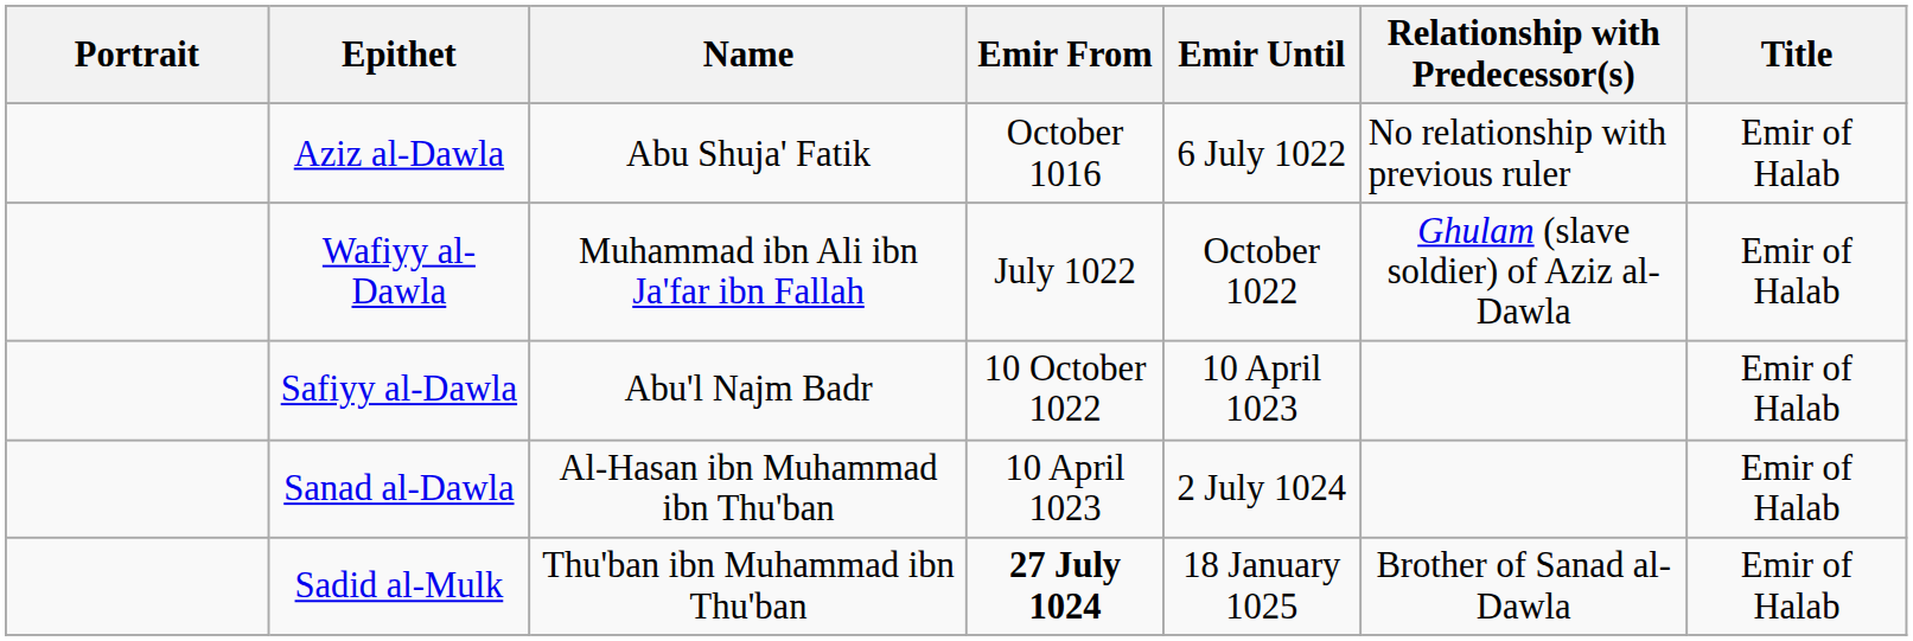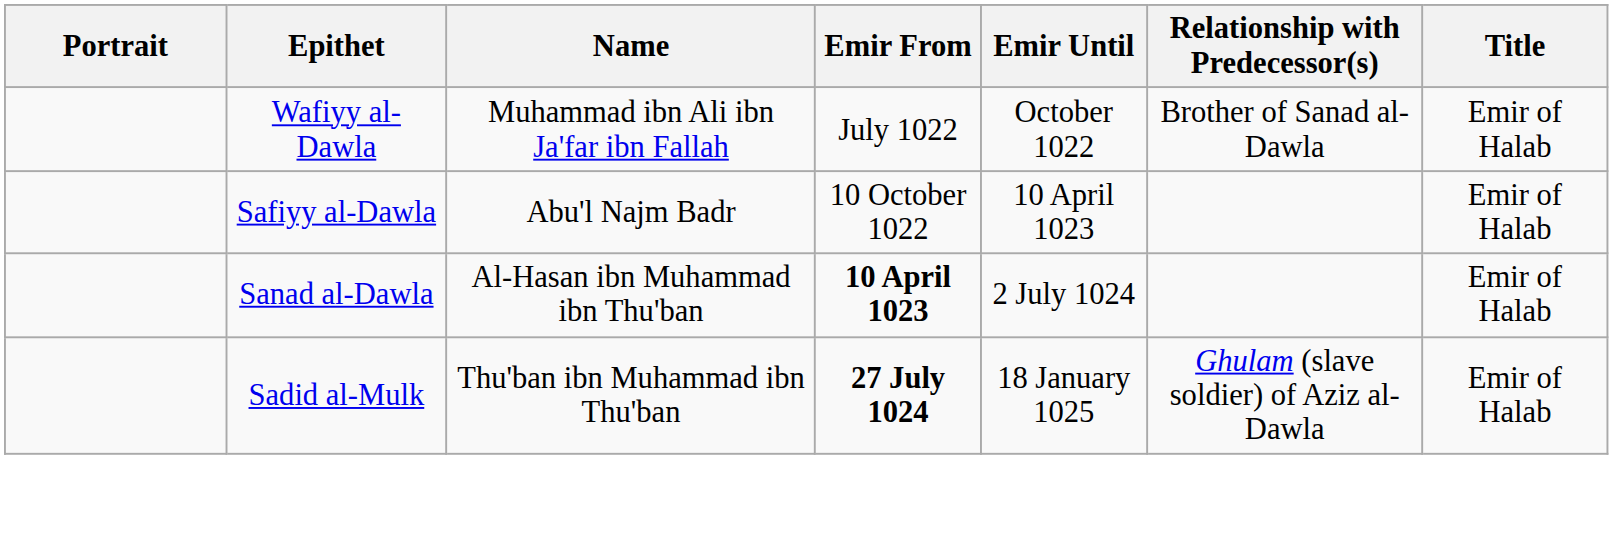- row: Aziz al-Dawla | Abu Shuja' Fatik | October 1016 | 6 July 1022 | No relationship with previous ruler | Emir of Halab
Wafiyy al-Dawla | Relationship with Predecessor(s): Ghulam (slave soldier) of Aziz al-Dawla -> Brother of Sanad al-Dawla
Sanad al-Dawla | Emir From: normal -> bold
Sadid al-Mulk | Relationship with Predecessor(s): Brother of Sanad al-Dawla -> Ghulam (slave soldier) of Aziz al-Dawla
